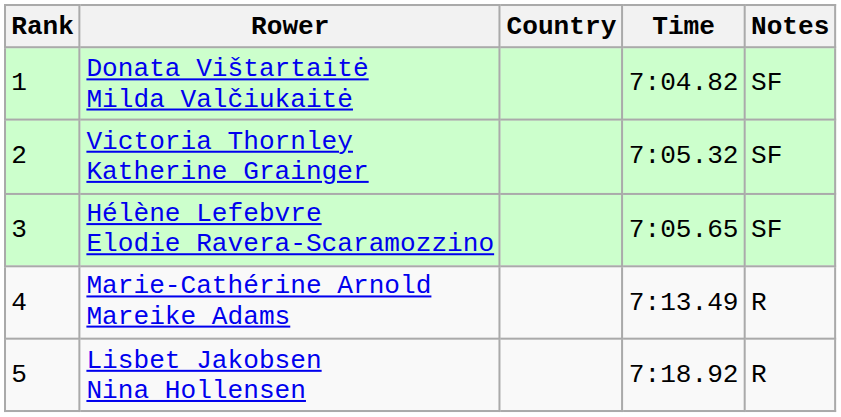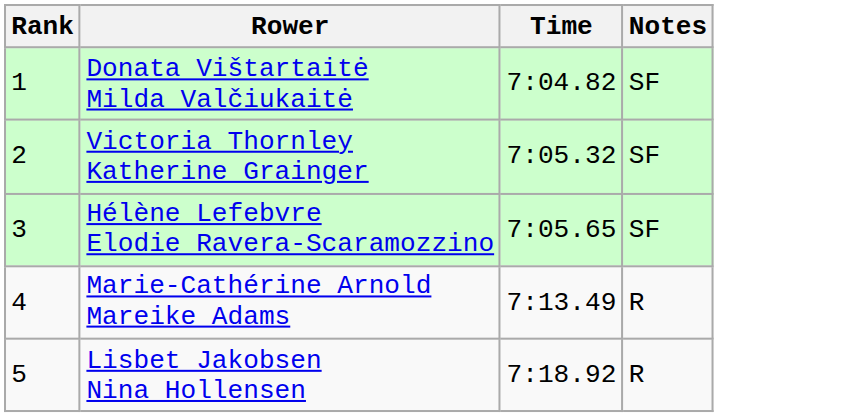- column: Country
